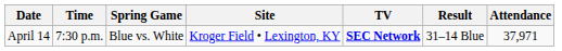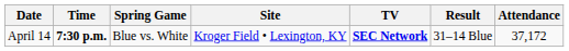April 14 | Time: normal -> bold
April 14 | Attendance: 37,971 -> 37,172
